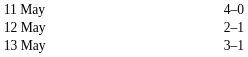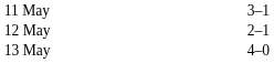11 May | column 3: 4–0 -> 3–1
13 May | column 3: 3–1 -> 4–0
